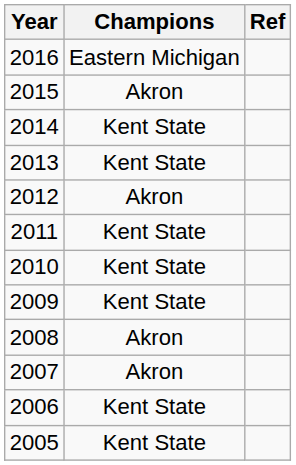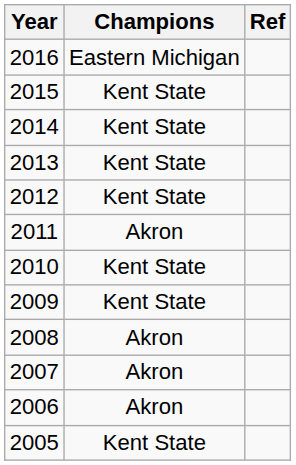2015 | Champions: Akron -> Kent State
2012 | Champions: Akron -> Kent State
2011 | Champions: Kent State -> Akron
2006 | Champions: Kent State -> Akron
